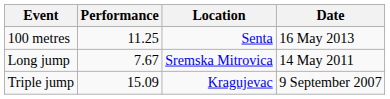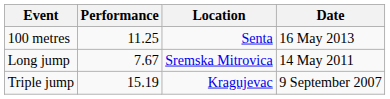Triple jump | Performance: 15.09 -> 15.19
